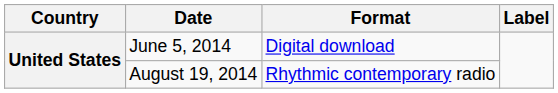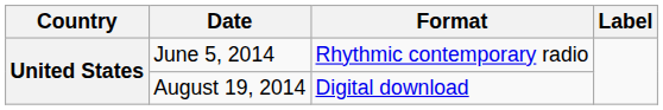June 5, 2014 | Format: Digital download -> Rhythmic contemporary radio
August 19, 2014 | Format: Rhythmic contemporary radio -> Digital download
